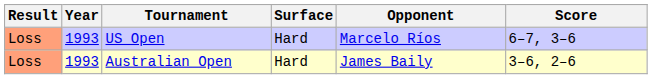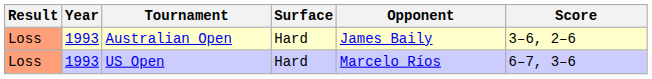rows swapped: Australian Open <-> US Open
